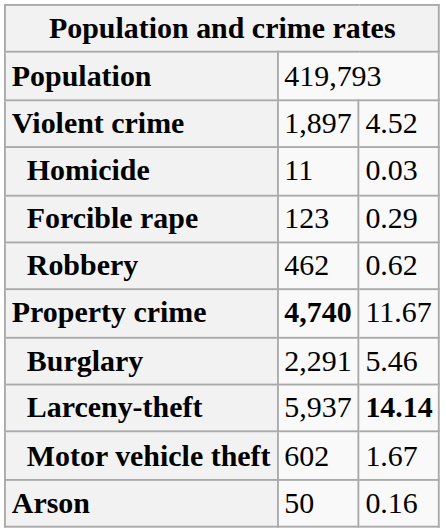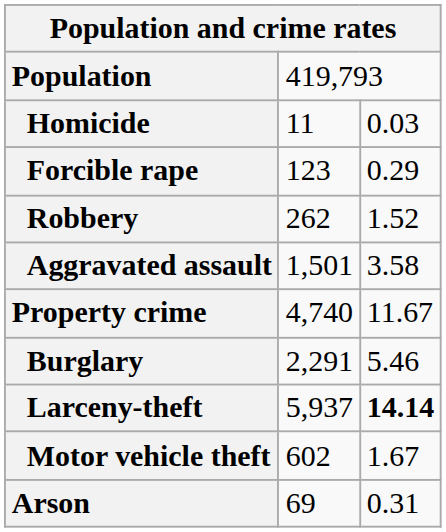- row: Violent crime | 1,897 | 4.52
Robbery | column 2: 462 -> 262
Robbery | column 3: 0.62 -> 1.52
+ row: Aggravated assault | 1,501 | 3.58
Property crime | column 2: bold -> normal
Arson | column 2: 50 -> 69
Arson | column 3: 0.16 -> 0.31
